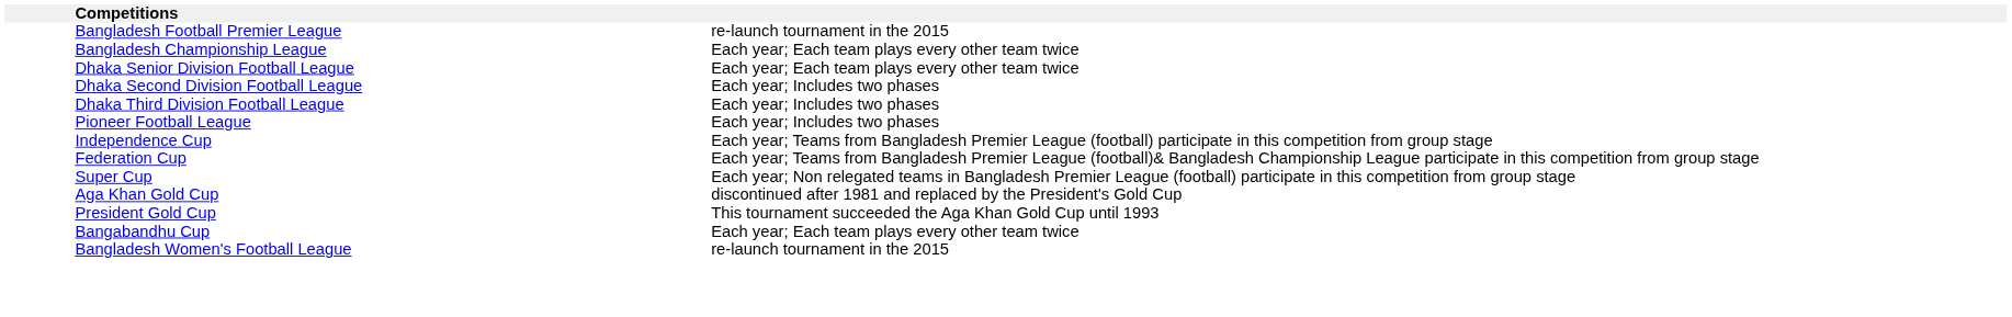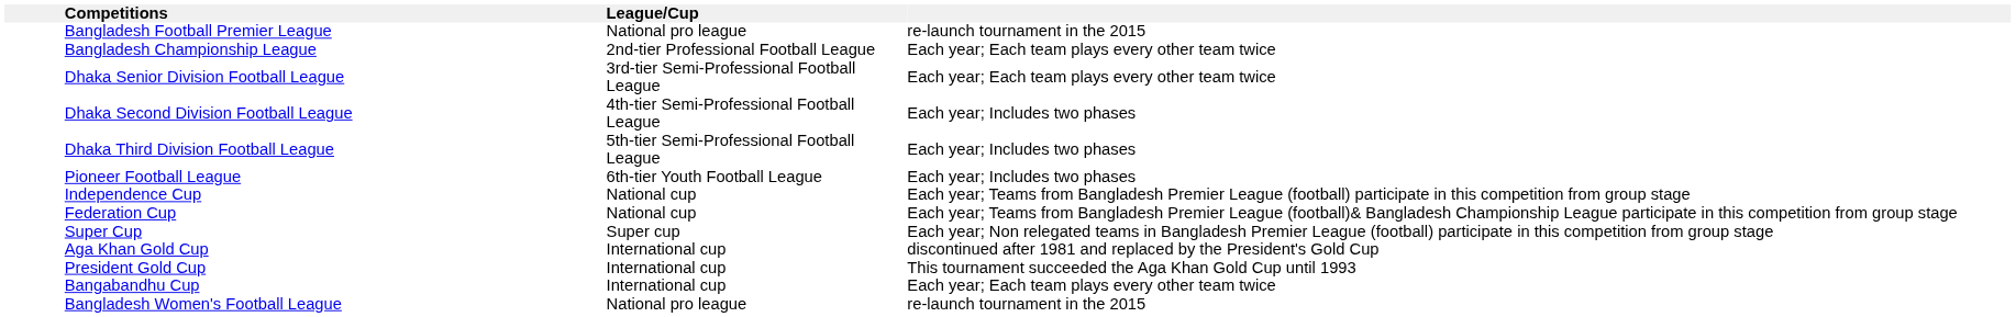+ column: League/Cup | National pro league | 2nd-tier Professional Football League | 3rd-tier Semi-Professional Football League | 4th-tier Semi-Professional Football League | 5th-tier Semi-Professional Football League | 6th-tier Youth Football League | National cup | National cup | Super cup | International cup | International cup | International cup | National pro league
